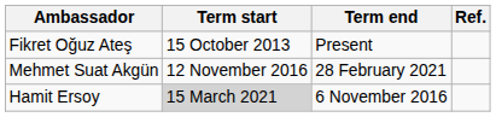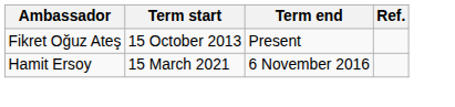- row: Mehmet Suat Akgün | 12 November 2016 | 28 February 2021
Hamit Ersoy | Term start: lightgrey background -> no background
